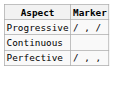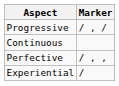+ row: Experiential | /
